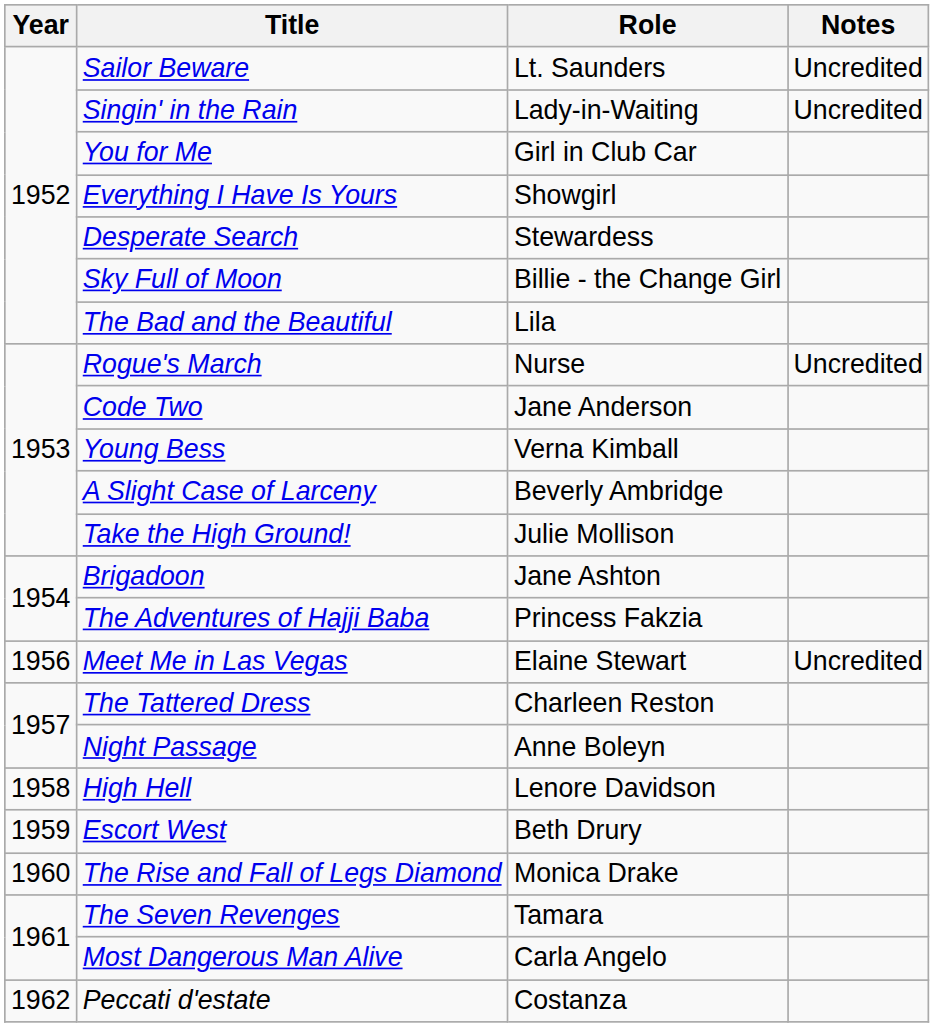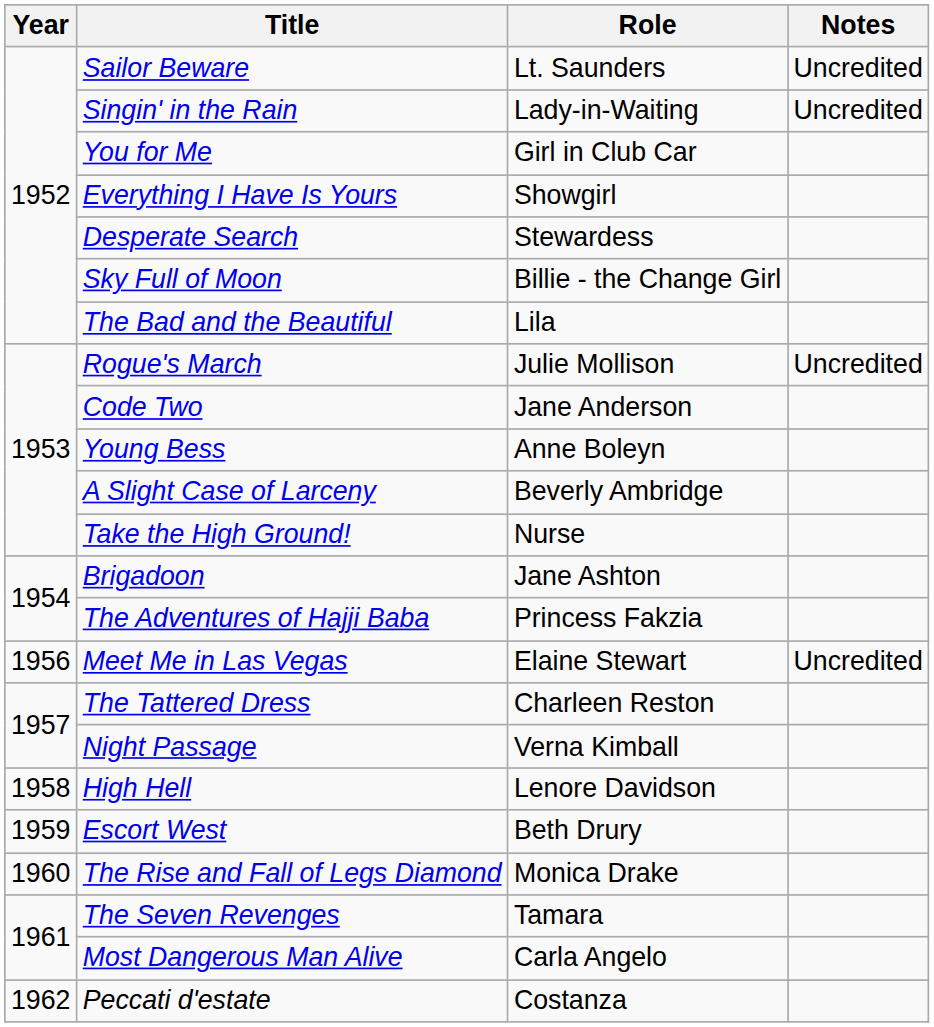Rogue's March | Role: Nurse -> Julie Mollison
Young Bess | Role: Verna Kimball -> Anne Boleyn
Take the High Ground! | Role: Julie Mollison -> Nurse
Night Passage | Role: Anne Boleyn -> Verna Kimball
